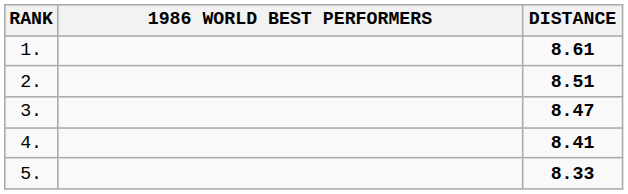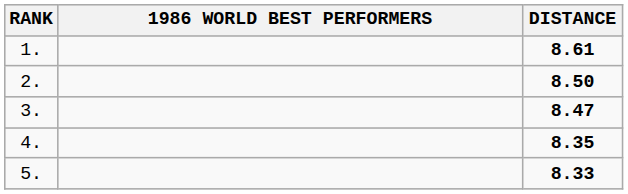2. | DISTANCE: 8.51 -> 8.50
4. | DISTANCE: 8.41 -> 8.35
